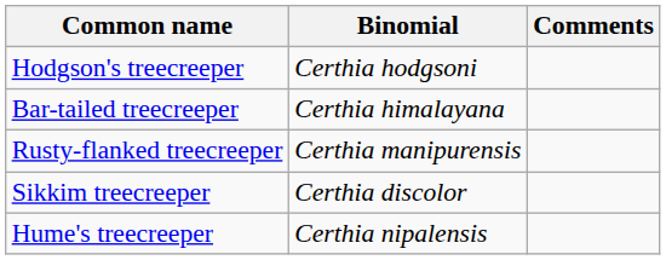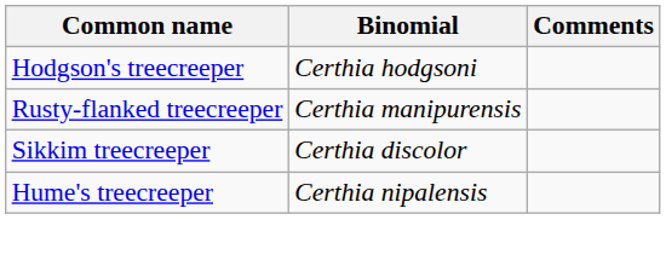- row: Bar-tailed treecreeper | Certhia himalayana
